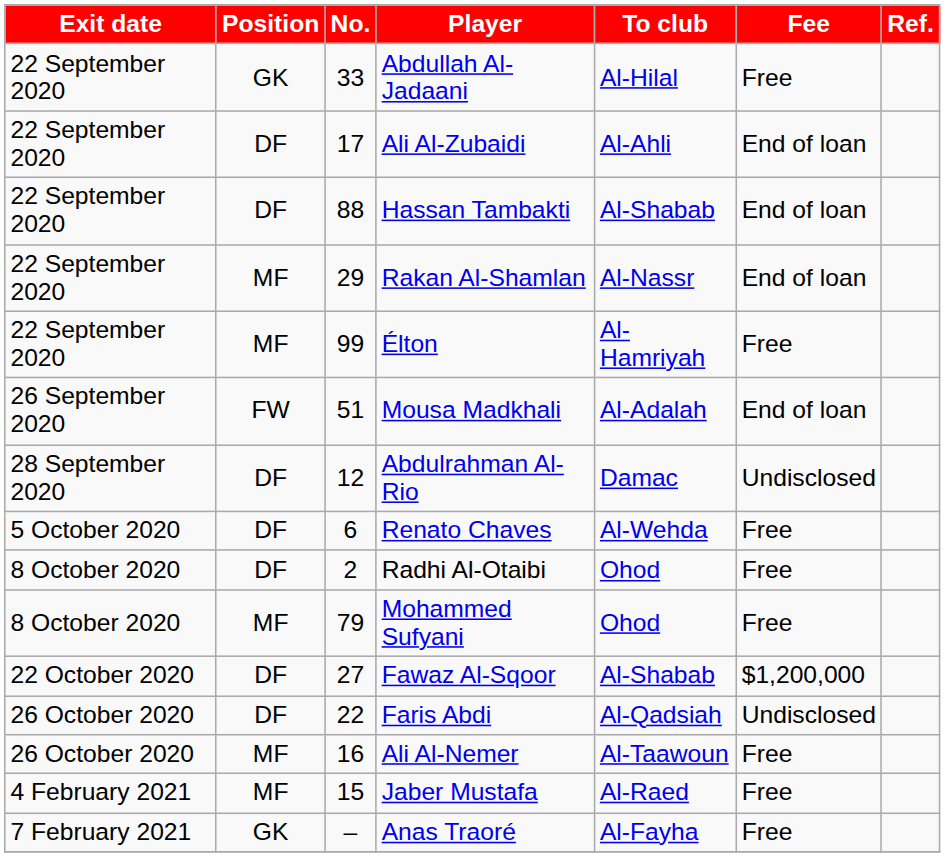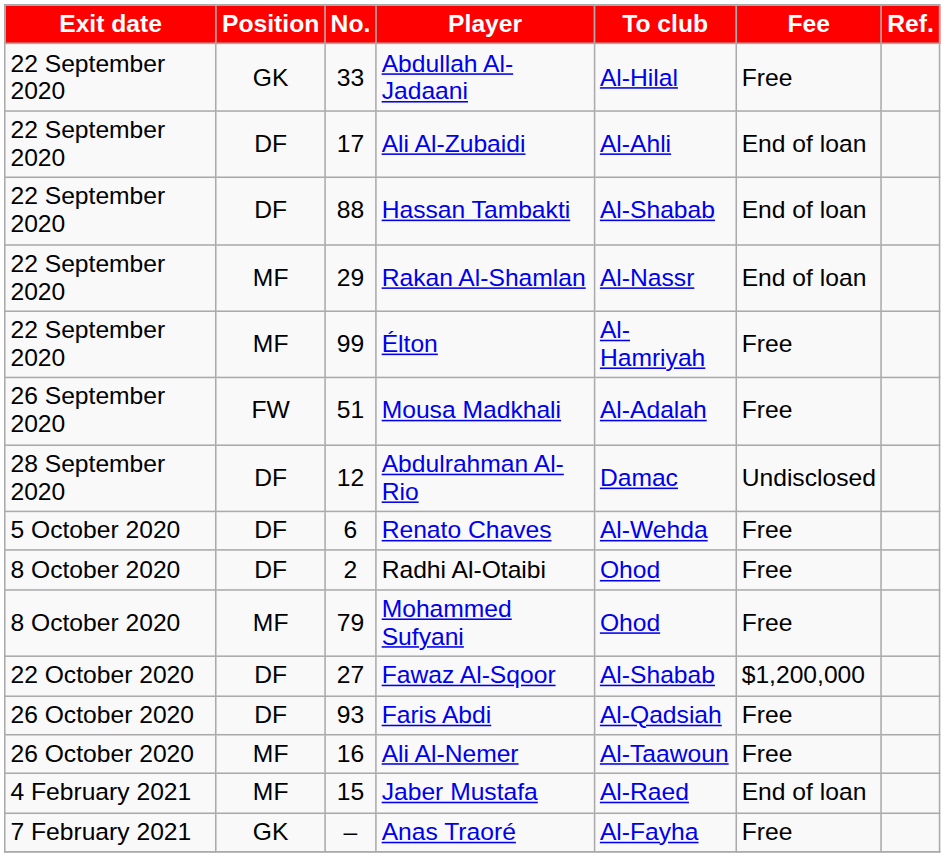Mousa Madkhali | Fee: End of loan -> Free
Faris Abdi | No.: 22 -> 93
Faris Abdi | Fee: Undisclosed -> Free
Jaber Mustafa | Fee: Free -> End of loan
